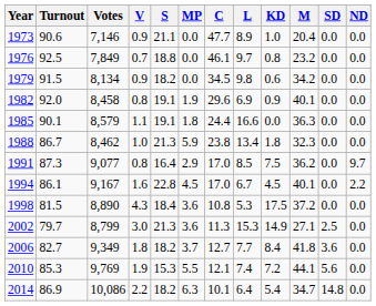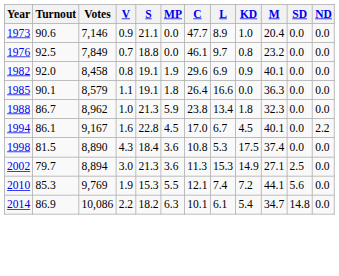- row: 1979 | 91.5 | 8,134 | 0.9 | 18.2 | 0.0 | 34.5 | 9.8 | 0.6 | 34.2 | 0.0 | 0.0
1985 | C: 24.4 -> 26.4
1988 | Votes: 8,462 -> 8,962
- row: 1991 | 87.3 | 9,077 | 0.8 | 16.4 | 2.9 | 17.0 | 8.5 | 7.5 | 36.2 | 0.0 | 9.7
1998 | M: 37.2 -> 37.4
2002 | Votes: 8,799 -> 8,894
- row: 2006 | 82.7 | 9,349 | 1.8 | 18.2 | 3.7 | 12.7 | 7.7 | 8.4 | 41.8 | 3.6 | 0.0
2014 | L: 6.4 -> 6.1
